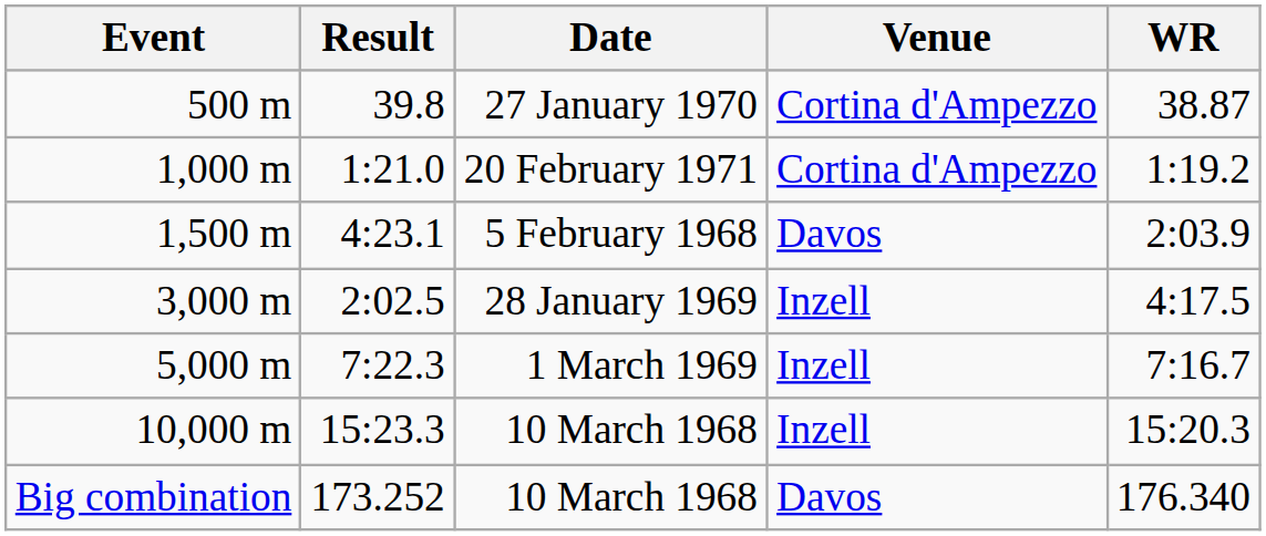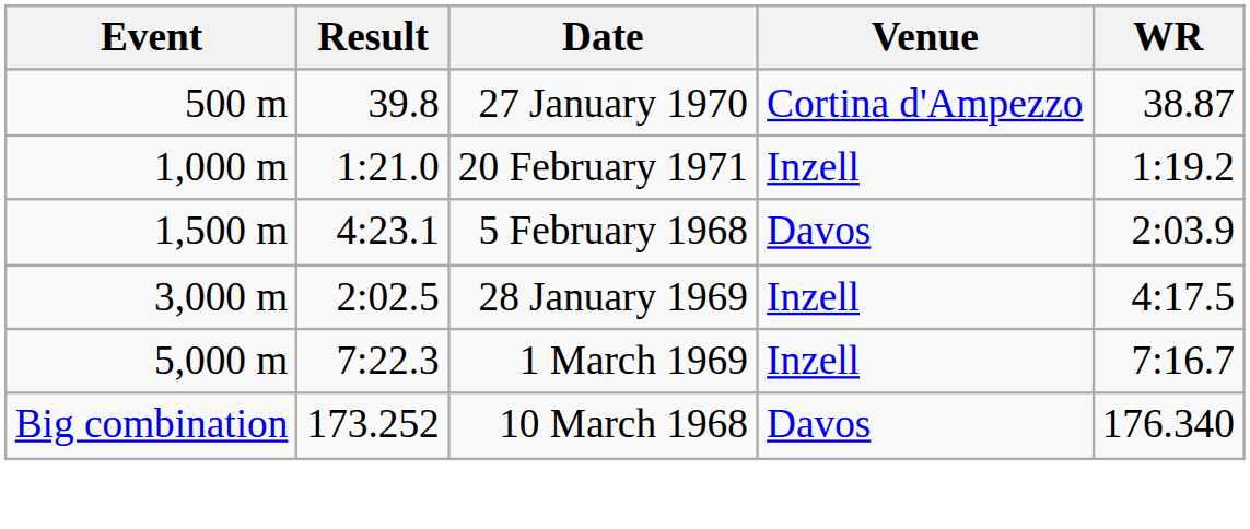1,000 m | Venue: Cortina d'Ampezzo -> Inzell
- row: 10,000 m | 15:23.3 | 10 March 1968 | Inzell | 15:20.3
